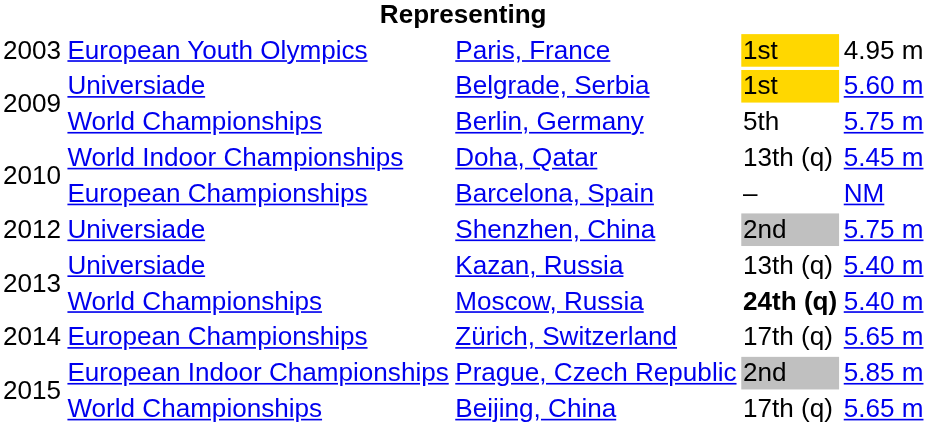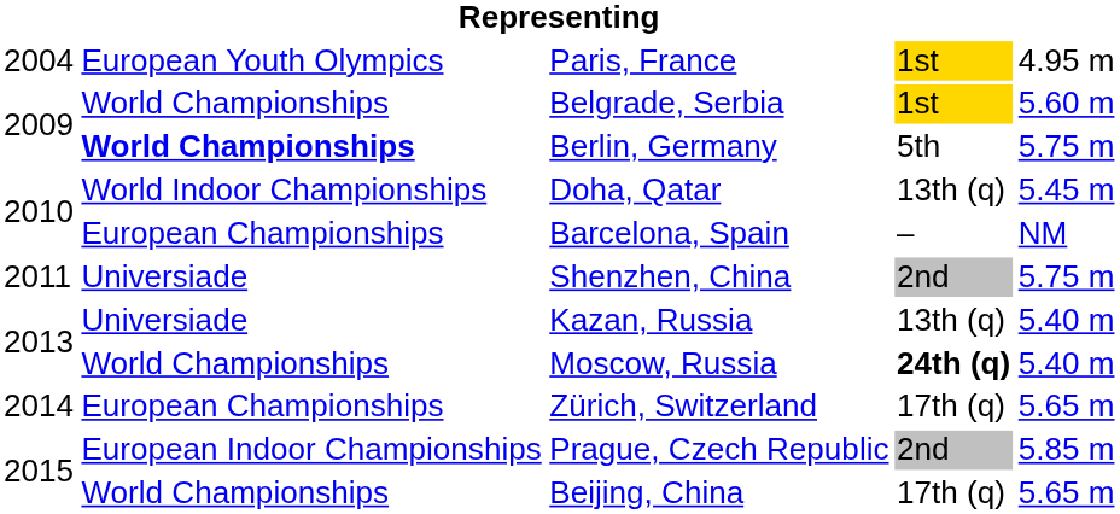Paris, France | column 1: 2003 -> 2004
Belgrade, Serbia | column 2: Universiade -> World Championships
Berlin, Germany | column 2: normal -> bold
Shenzhen, China | column 1: 2012 -> 2011
